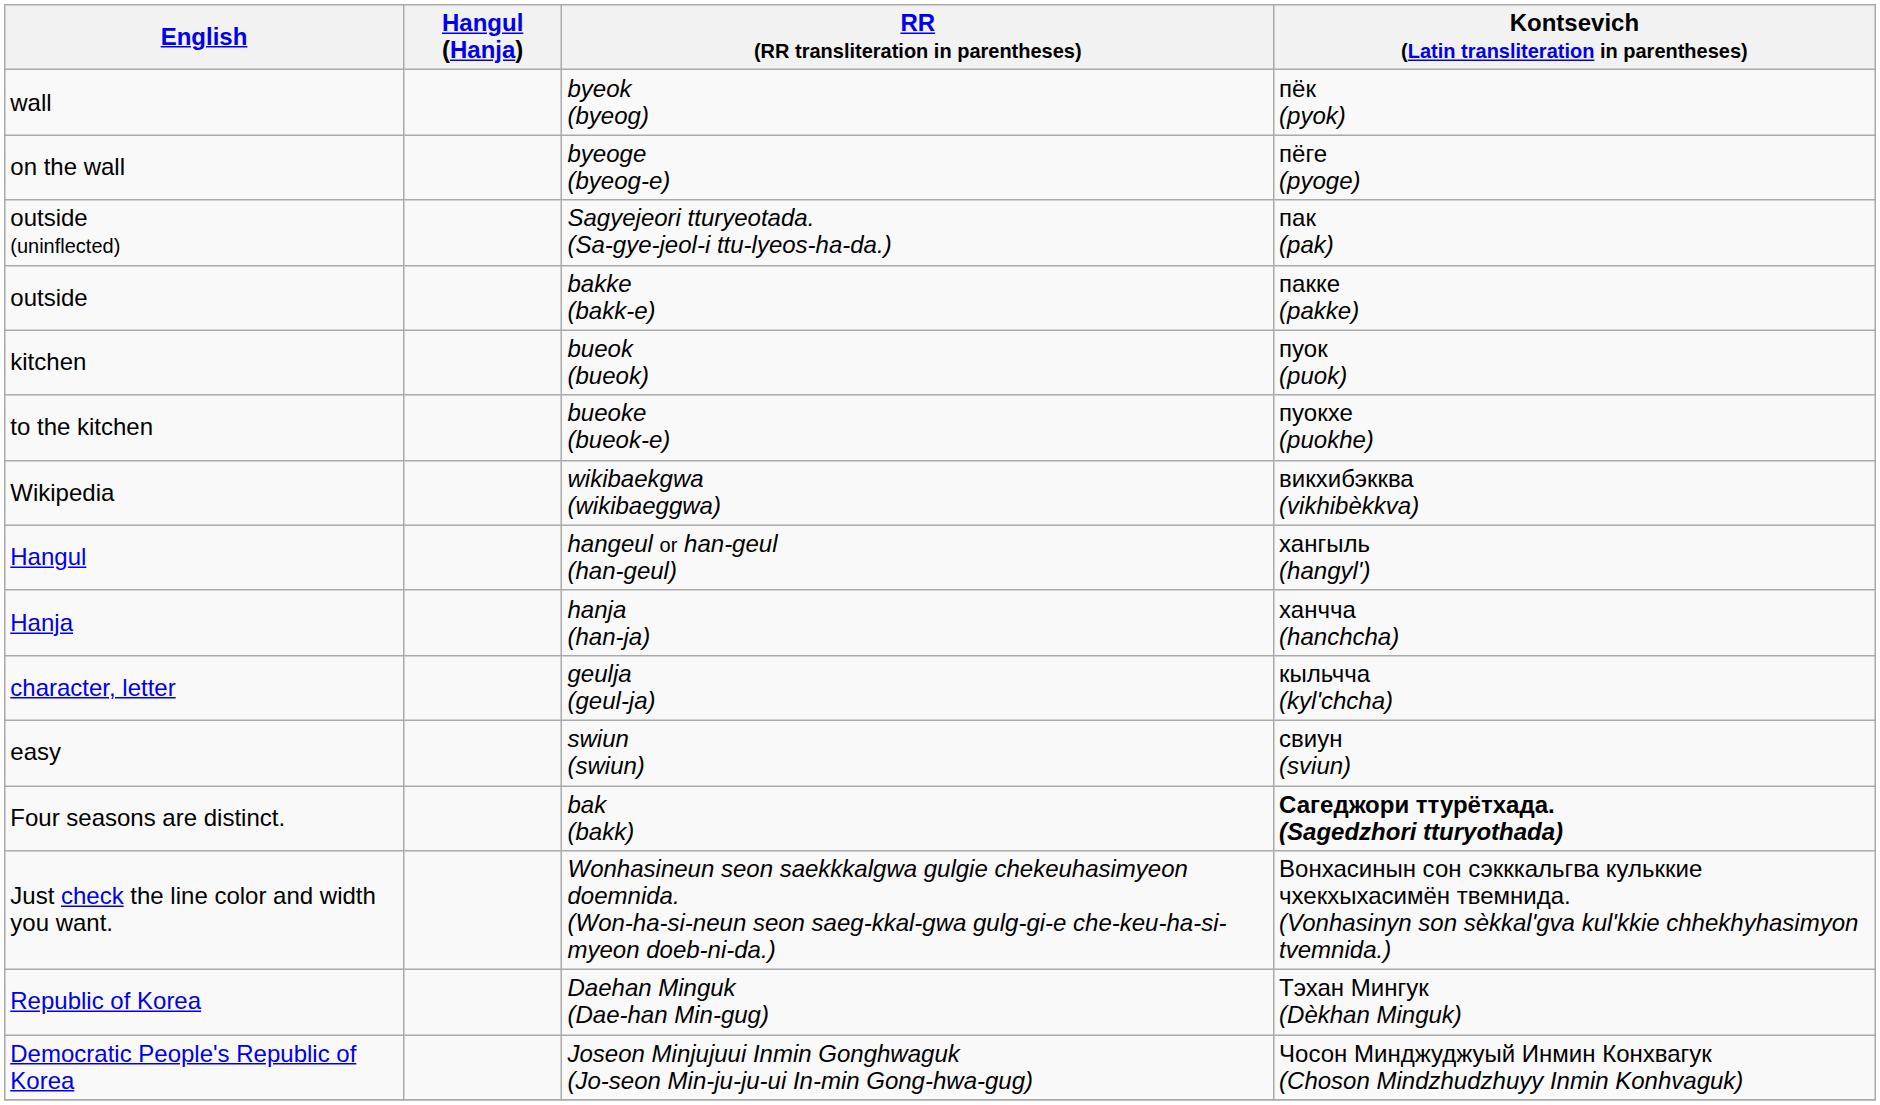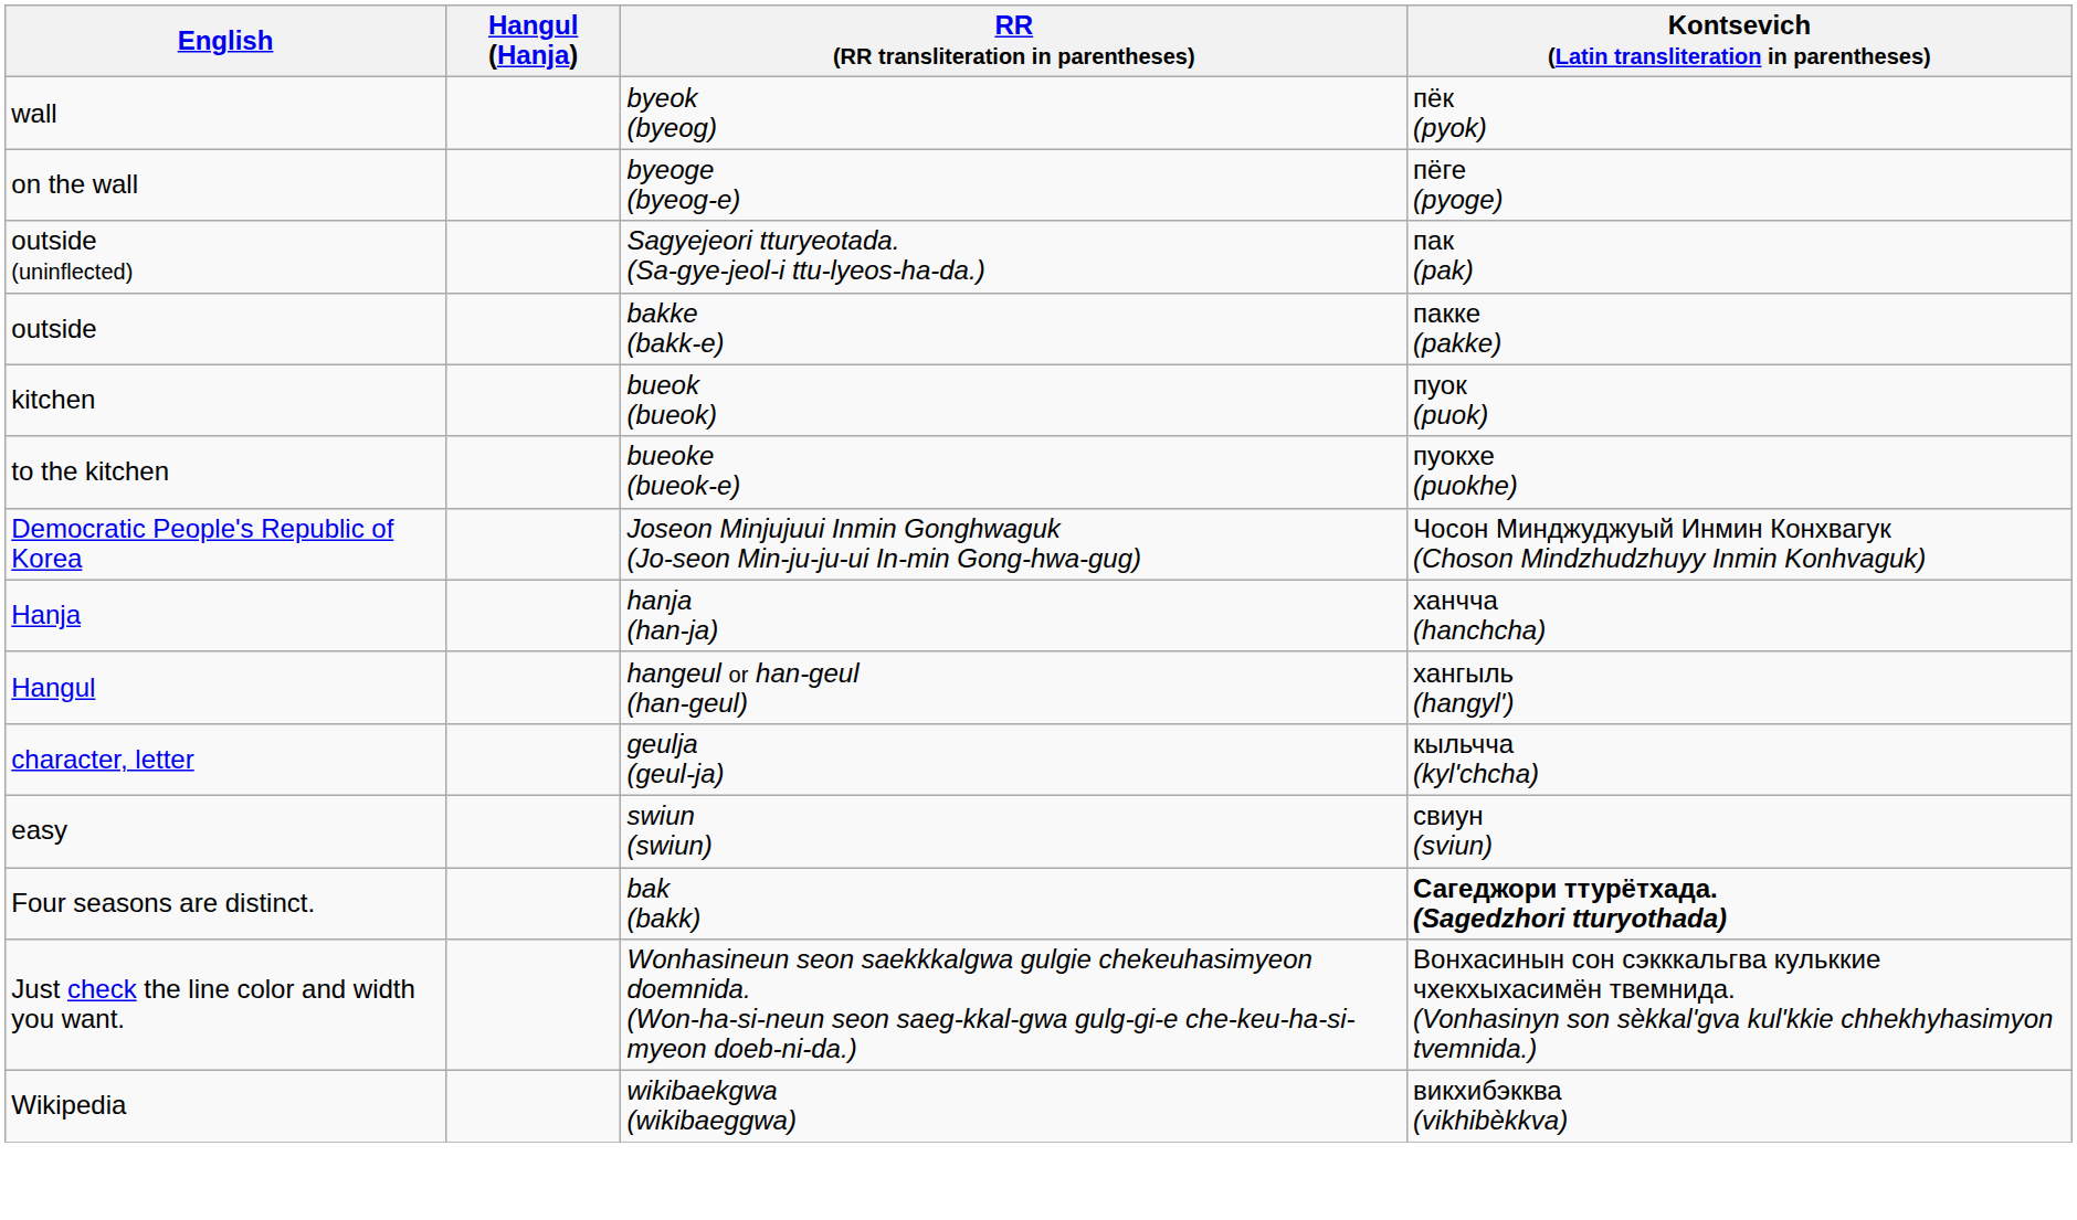rows swapped: Wikipedia <-> Democratic People's Republic of Korea
rows swapped: Hangul <-> Hanja
- row: Republic of Korea | Daehan Minguk (Dae-han Min-gug) | Тэхан Мингук (Dèkhan Minguk)
